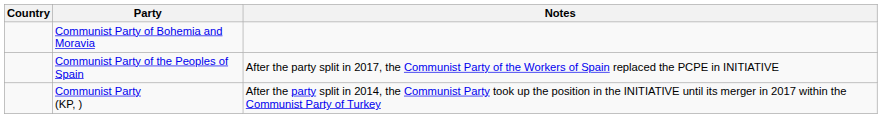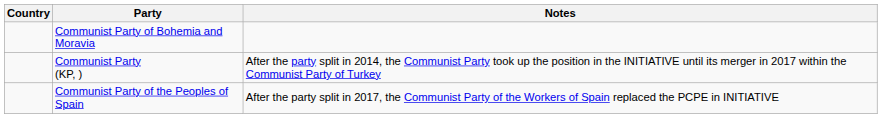rows swapped: Communist Party (KP, ) <-> Communist Party of the Peoples of Spain
